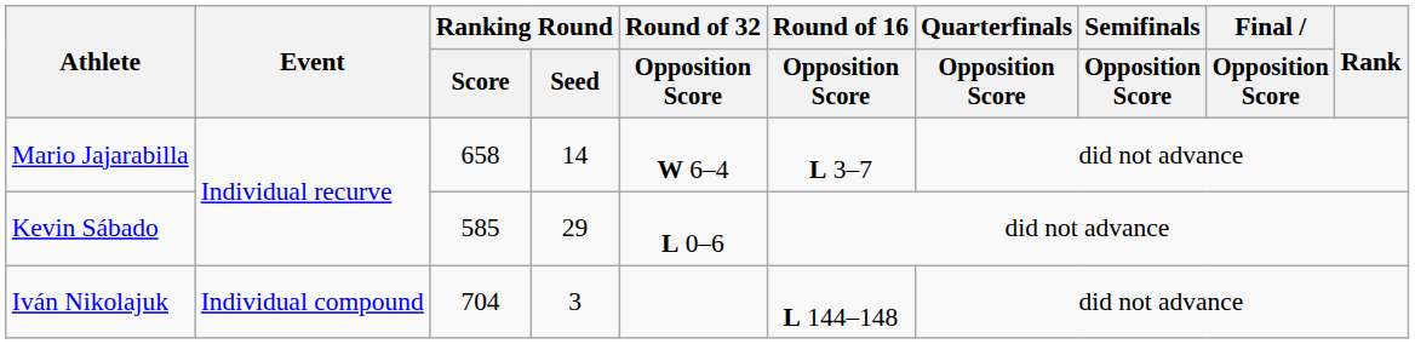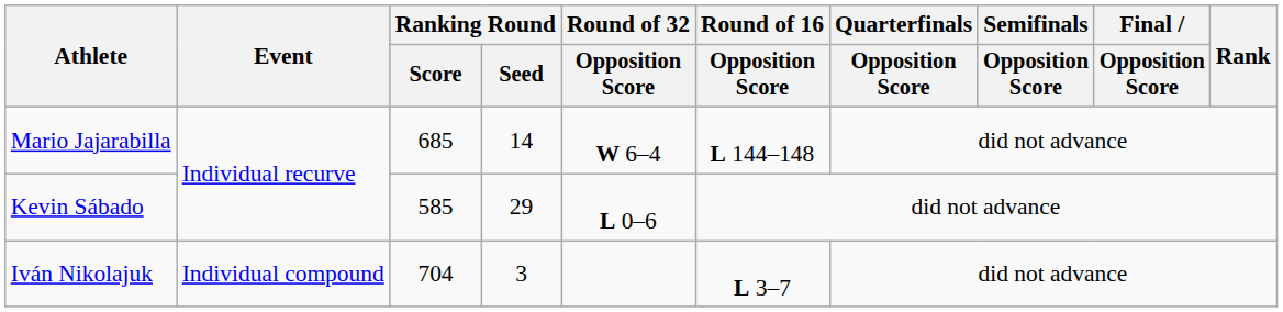Mario Jajarabilla | Ranking Round / Score: 658 -> 685
Mario Jajarabilla | Round of 16 / Opposition Score: L 3–7 -> L 144–148
Iván Nikolajuk | Round of 16 / Opposition Score: L 144–148 -> L 3–7
